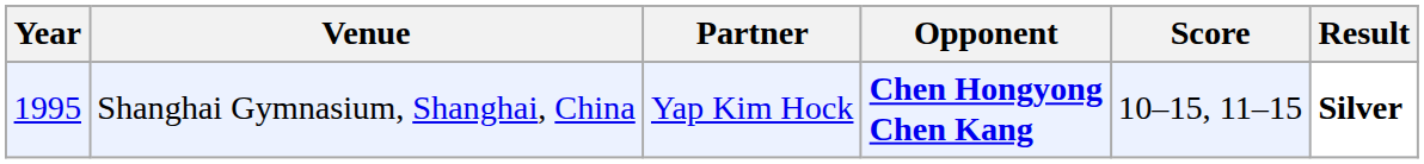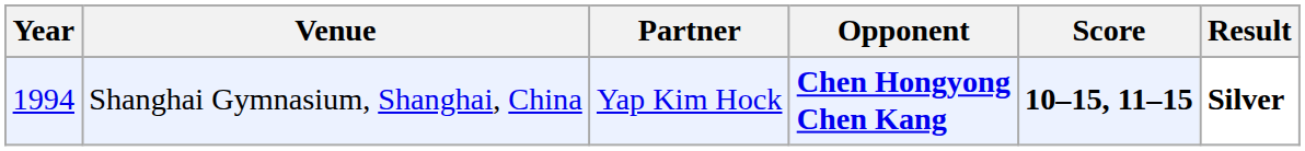Shanghai Gymnasium, Shanghai, China | Year: 1995 -> 1994
Shanghai Gymnasium, Shanghai, China | Score: normal -> bold
